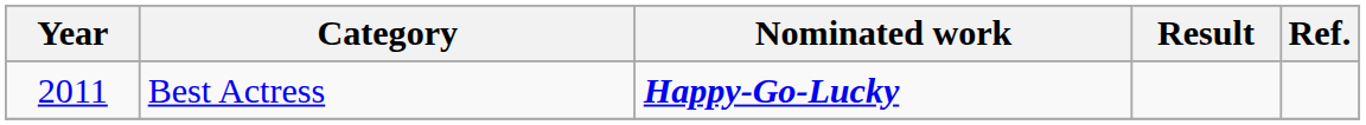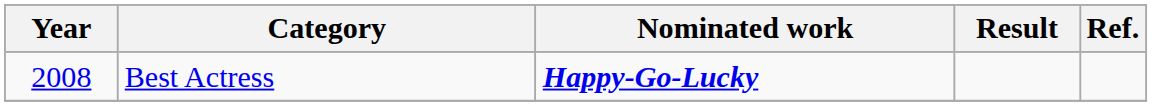Best Actress | Year: 2011 -> 2008
